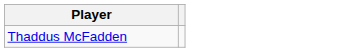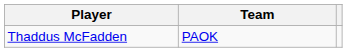+ column: Team | PAOK
